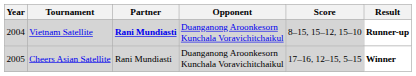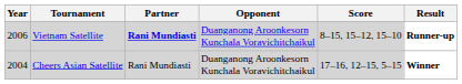Vietnam Satellite | Year: 2004 -> 2006
Cheers Asian Satellite | Year: 2005 -> 2004
